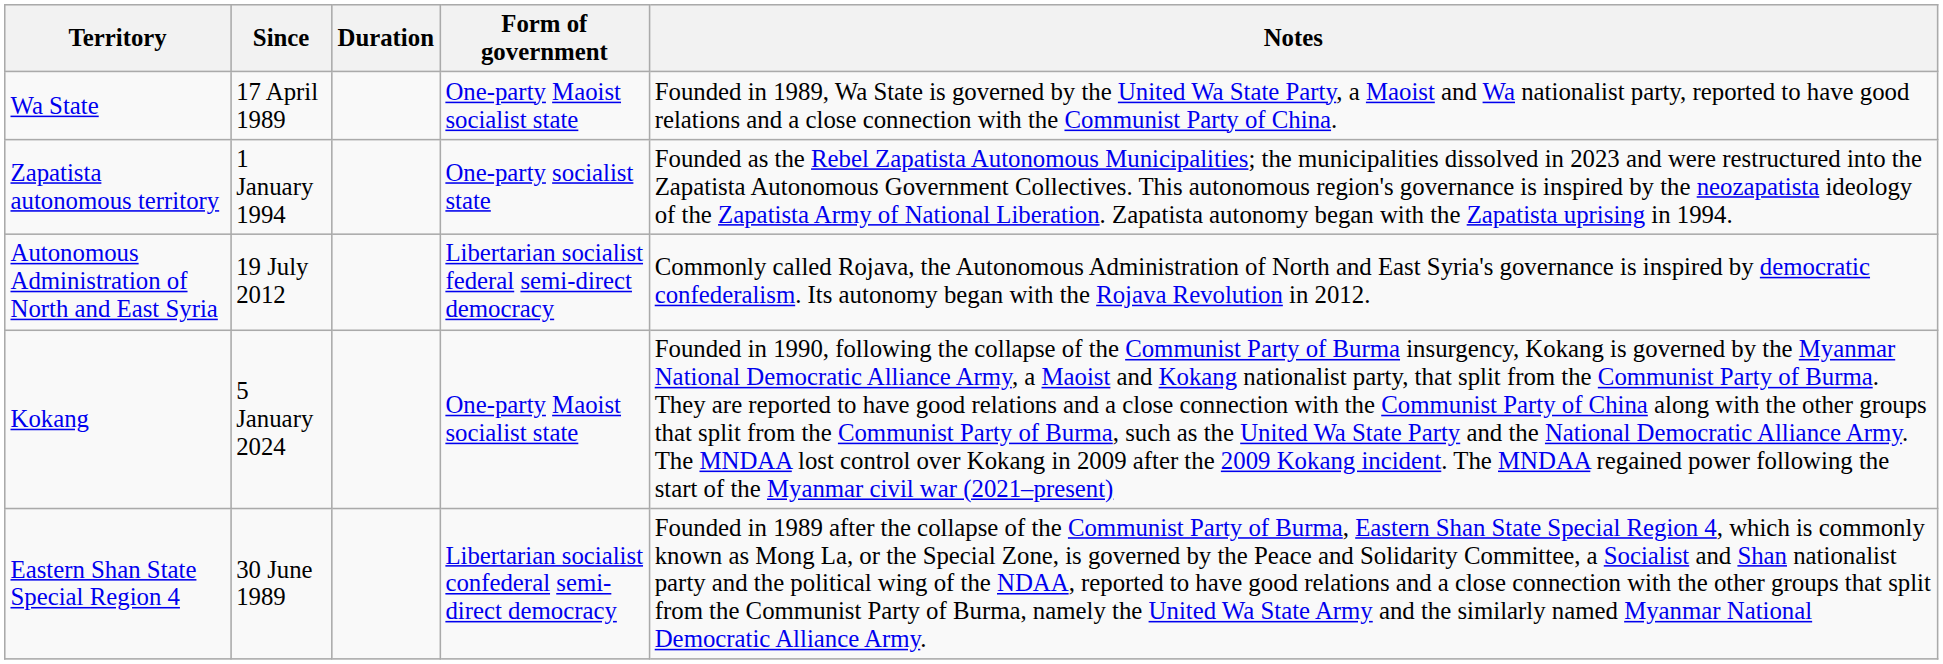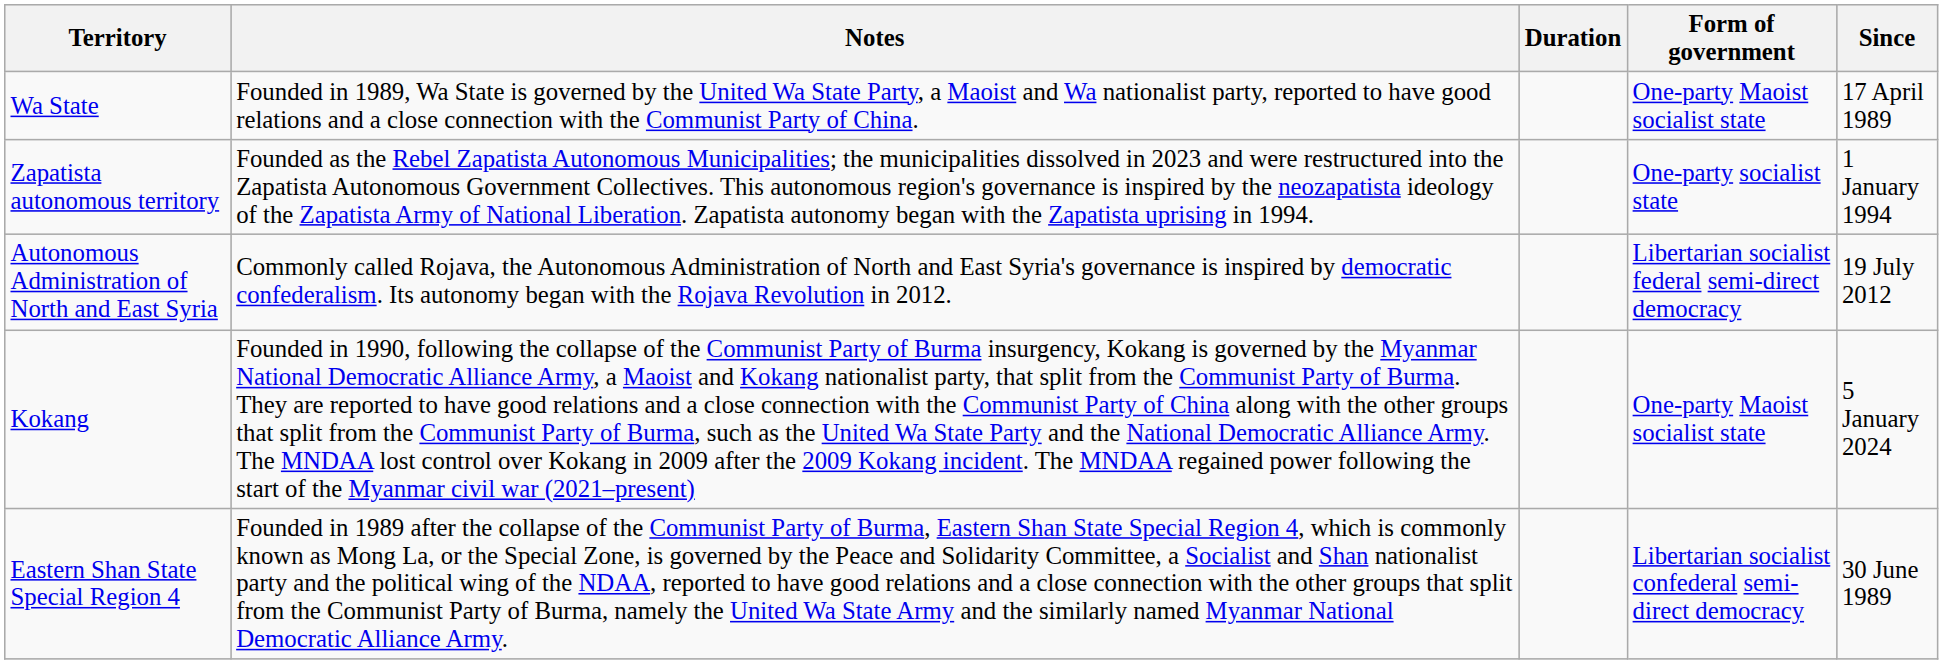columns swapped: Since <-> Notes
